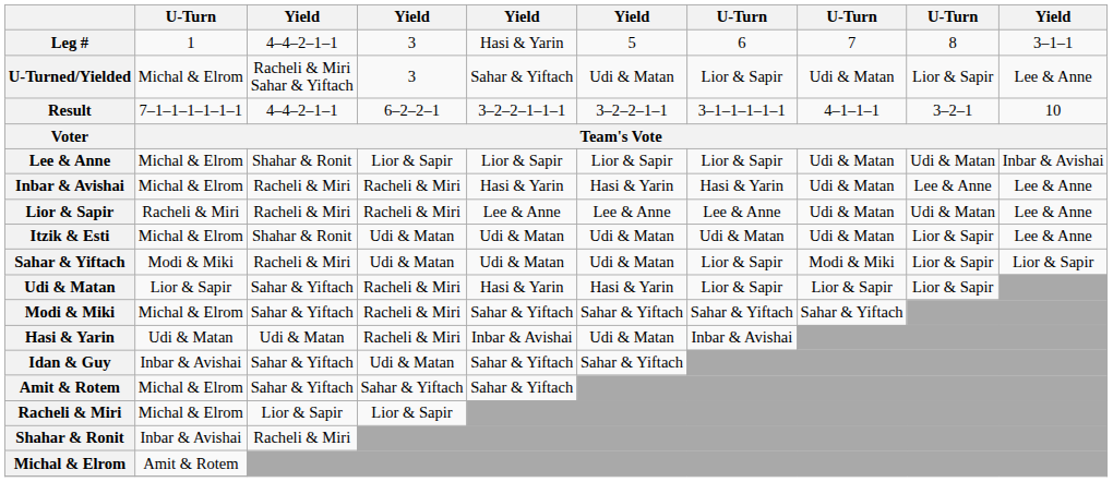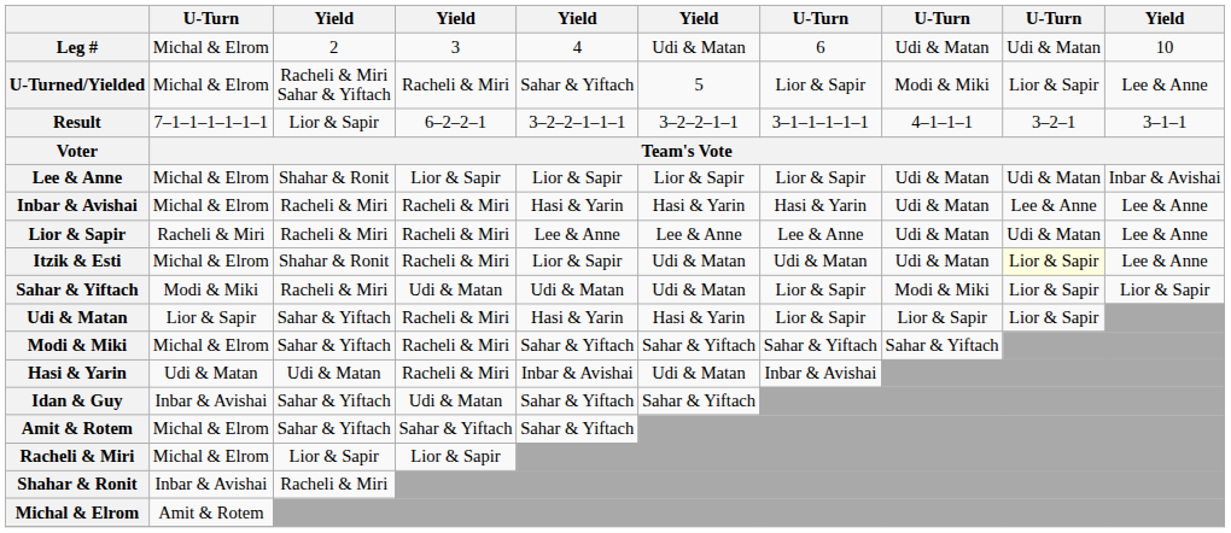Leg # | column 2: 1 -> Michal & Elrom
Leg # | column 3: 4–4–2–1–1 -> 2
Leg # | column 5: Hasi & Yarin -> 4
Leg # | column 6: 5 -> Udi & Matan
Leg # | column 8: 7 -> Udi & Matan
Leg # | column 9: 8 -> Udi & Matan
Leg # | column 10: 3–1–1 -> 10
U-Turned/Yielded | column 4: 3 -> Racheli & Miri
U-Turned/Yielded | column 6: Udi & Matan -> 5
U-Turned/Yielded | column 8: Udi & Matan -> Modi & Miki
Result | column 3: 4–4–2–1–1 -> Lior & Sapir
Result | column 10: 10 -> 3–1–1
Itzik & Esti | column 4: Udi & Matan -> Racheli & Miri
Itzik & Esti | column 5: Udi & Matan -> Lior & Sapir
Itzik & Esti | column 9: no background -> lightyellow background
